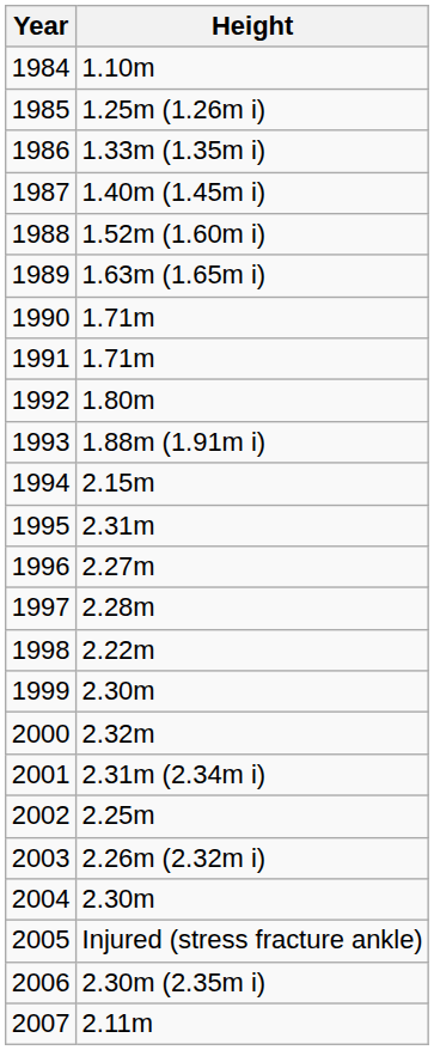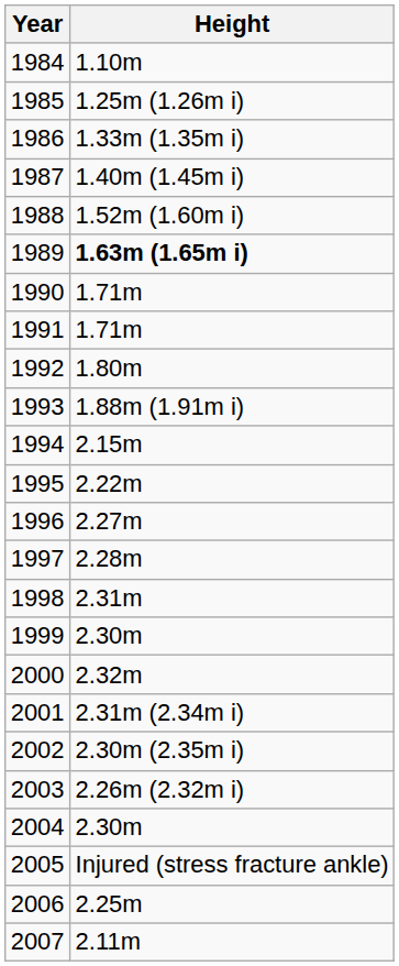1989 | Height: normal -> bold
1995 | Height: 2.31m -> 2.22m
1998 | Height: 2.22m -> 2.31m
2002 | Height: 2.25m -> 2.30m (2.35m i)
2006 | Height: 2.30m (2.35m i) -> 2.25m
